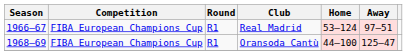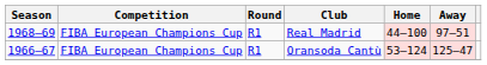Real Madrid | Season: 1966–67 -> 1968–69
Real Madrid | Home: 53–124 -> 44–100
Oransoda Cantù | Season: 1968–69 -> 1966–67
Oransoda Cantù | Home: 44–100 -> 53–124
